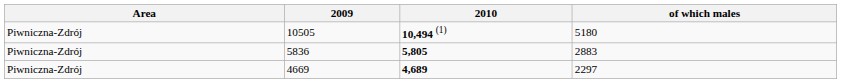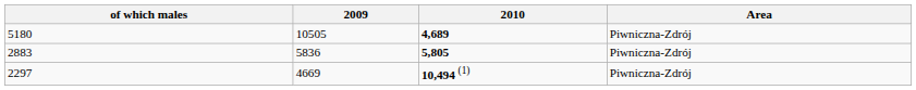columns swapped: Area <-> of which males
10505 | 2010: 10,494 (1) -> 4,689
4669 | 2010: 4,689 -> 10,494 (1)
